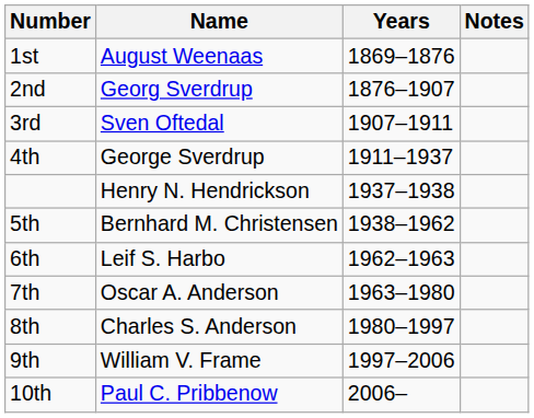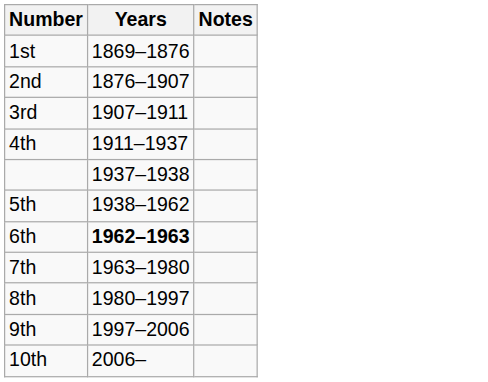- column: Name | August Weenaas | Georg Sverdrup | Sven Oftedal | George Sverdrup | Henry N. Hendrickson | Bernhard M. Christensen | Leif S. Harbo | Oscar A. Anderson | Charles S. Anderson | William V. Frame | Paul C. Pribbenow
6th | Years: normal -> bold
